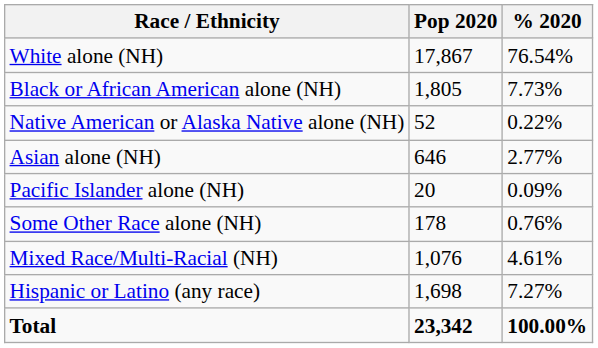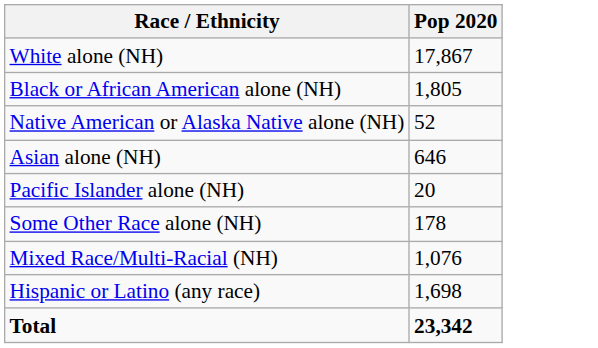- column: % 2020 | 76.54% | 7.73% | 0.22% | 2.77% | 0.09% | 0.76% | 4.61% | 7.27% | 100.00%
